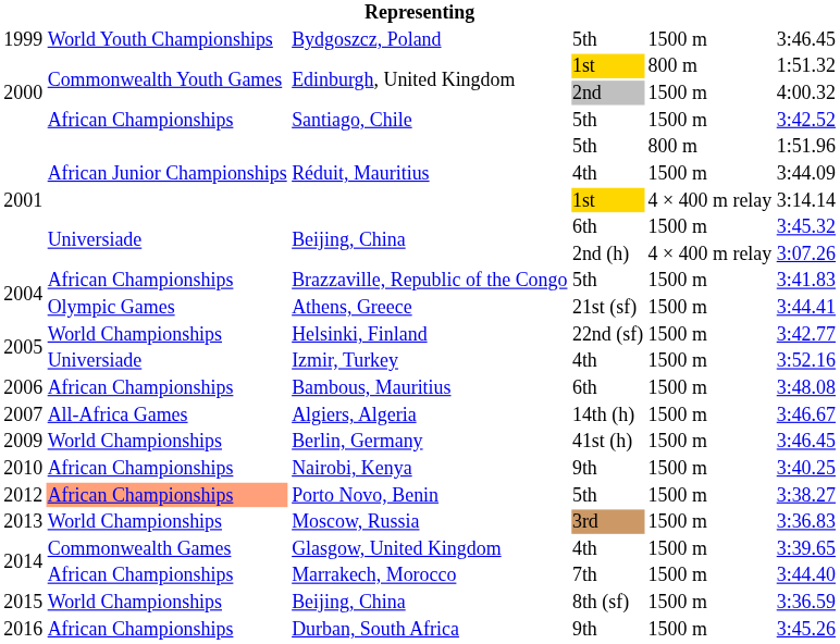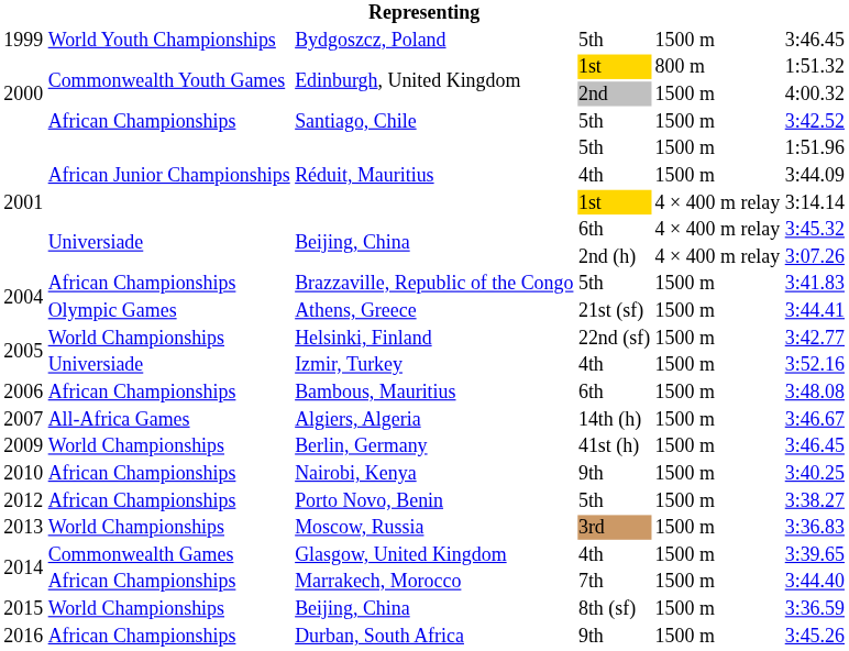Réduit, Mauritius / 5th | column 5: 800 m -> 1500 m
Beijing, China / 6th | column 5: 1500 m -> 4 × 400 m relay
Porto Novo, Benin | column 2: lightsalmon background -> no background
